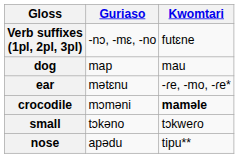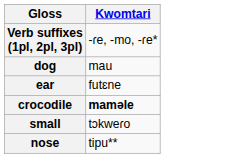- column: Guriaso | -nɔ, -mɛ, -no | map | mətɛnu | mɔməni | tɔkəno | apədu
Verb suffixes (1pl, 2pl, 3pl) | Kwomtari: futɛne -> -ɾe, -mo, -ɾe*
ear | Kwomtari: -ɾe, -mo, -ɾe* -> futɛne
